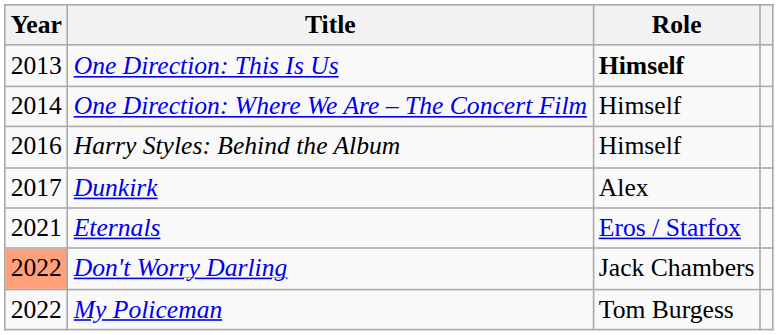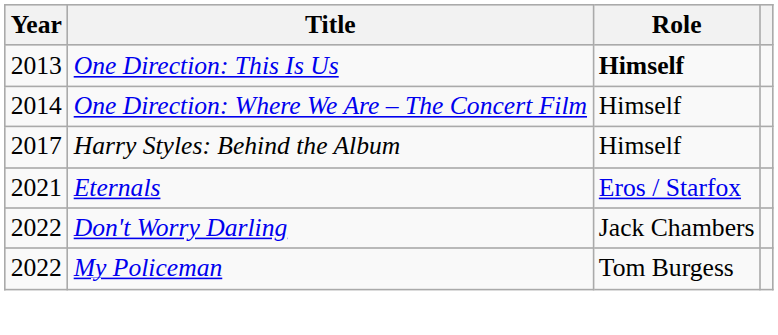Harry Styles: Behind the Album | Year: 2016 -> 2017
- row: 2017 | Dunkirk | Alex
Don't Worry Darling | Year: lightsalmon background -> no background
